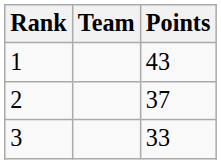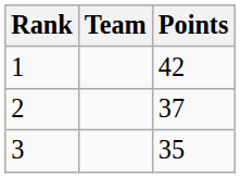1 | Points: 43 -> 42
3 | Points: 33 -> 35
